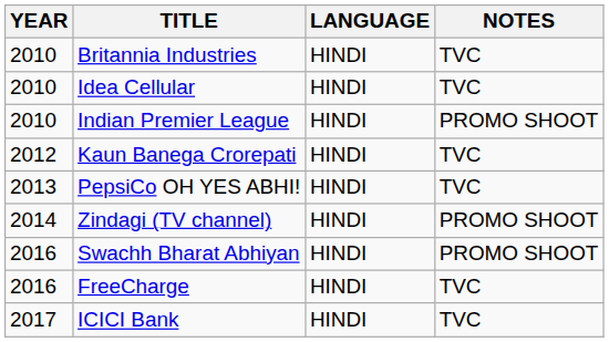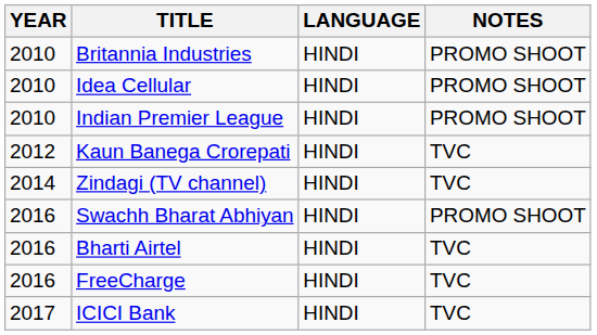Britannia Industries | NOTES: TVC -> PROMO SHOOT
Idea Cellular | NOTES: TVC -> PROMO SHOOT
- row: 2013 | PepsiCo OH YES ABHI! | HINDI | TVC
Zindagi (TV channel) | NOTES: PROMO SHOOT -> TVC
+ row: 2016 | Bharti Airtel | HINDI | TVC
